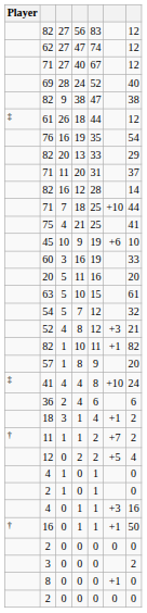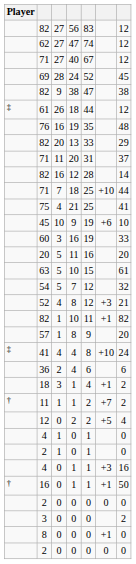69 | column 7: 40 -> 45
76 | column 7: 54 -> 48
